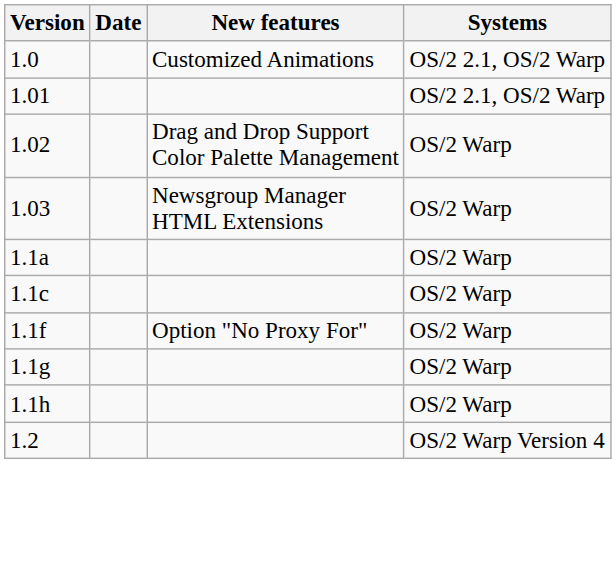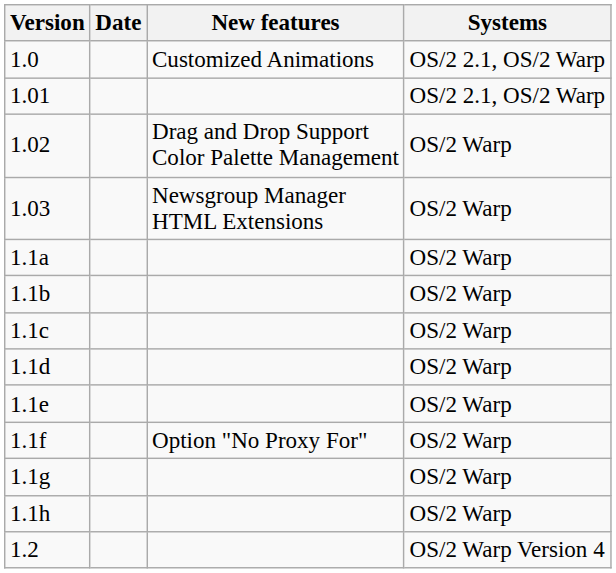+ row: 1.1b | OS/2 Warp
+ row: 1.1d | OS/2 Warp
+ row: 1.1e | OS/2 Warp
